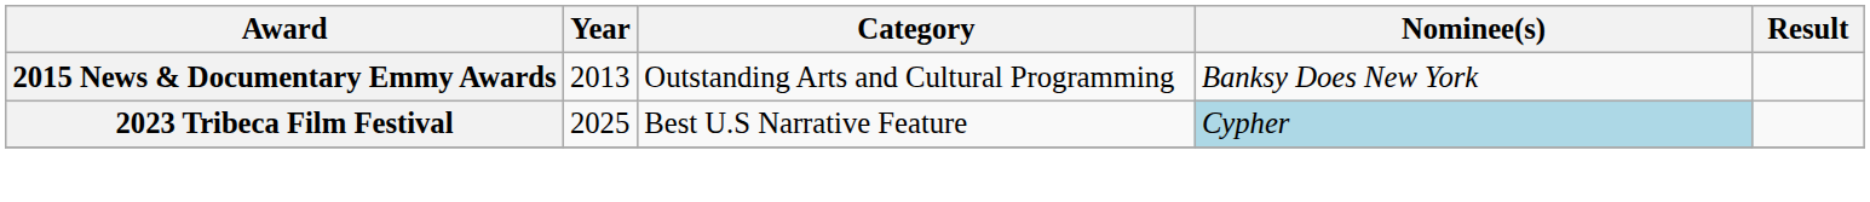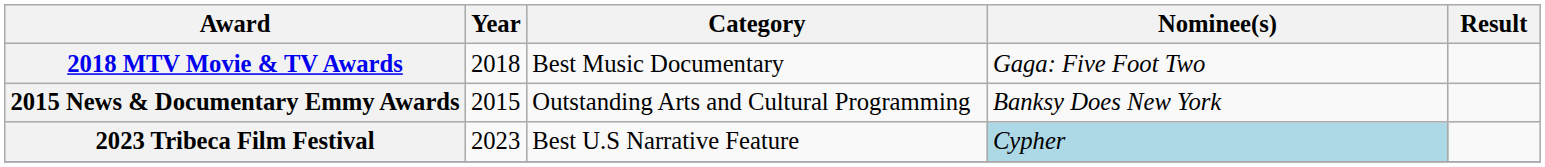+ row: 2018 MTV Movie & TV Awards | 2018 | Best Music Documentary | Gaga: Five Foot Two
2015 News & Documentary Emmy Awards | Year: 2013 -> 2015
2023 Tribeca Film Festival | Year: 2025 -> 2023
